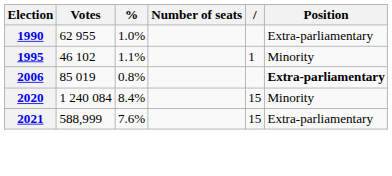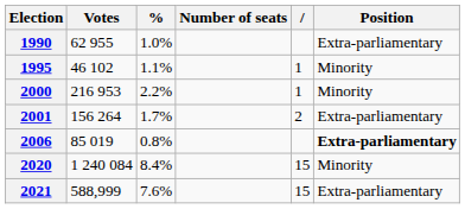+ row: 2000 | 216 953 | 2.2% | 1 | Minority
+ row: 2001 | 156 264 | 1.7% | 2 | Extra-parliamentary
